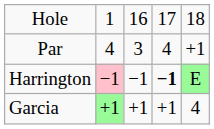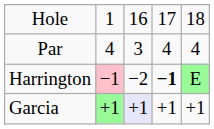Par | column 5: +1 -> 4
Harrington | column 3: −1 -> −2
Garcia | column 3: no background -> lavender background
Garcia | column 5: 4 -> +1
